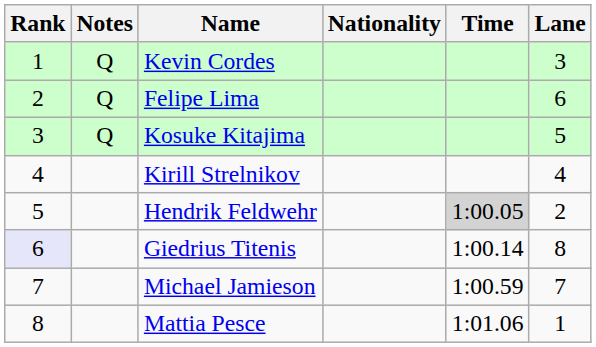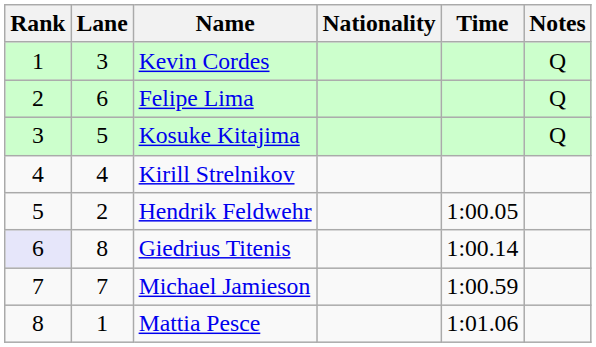columns swapped: Lane <-> Notes
Hendrik Feldwehr | Time: lightgrey background -> no background
